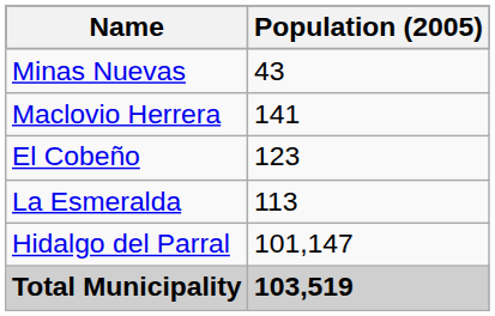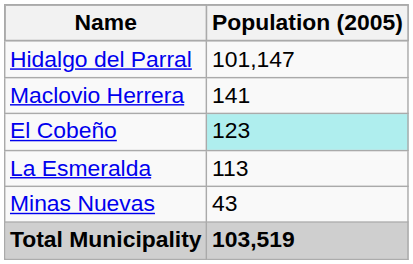rows swapped: Hidalgo del Parral <-> Minas Nuevas
El Cobeño | Population (2005): no background -> paleturquoise background
